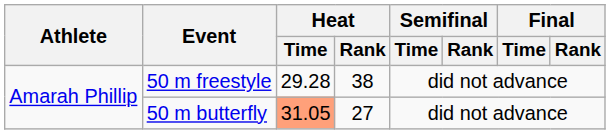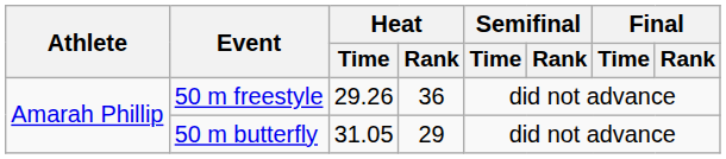50 m freestyle | Heat / Time: 29.28 -> 29.26
50 m freestyle | Heat / Rank: 38 -> 36
50 m butterfly | Heat / Time: lightsalmon background -> no background
50 m butterfly | Heat / Rank: 27 -> 29
